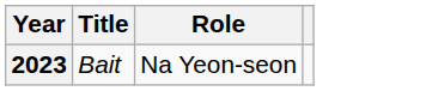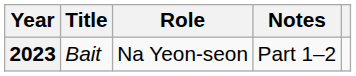+ column: Notes | Part 1–2
